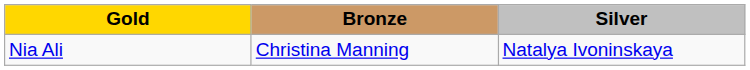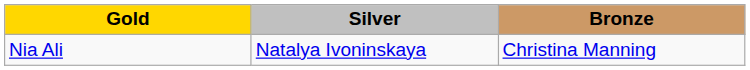columns swapped: Silver <-> Bronze
